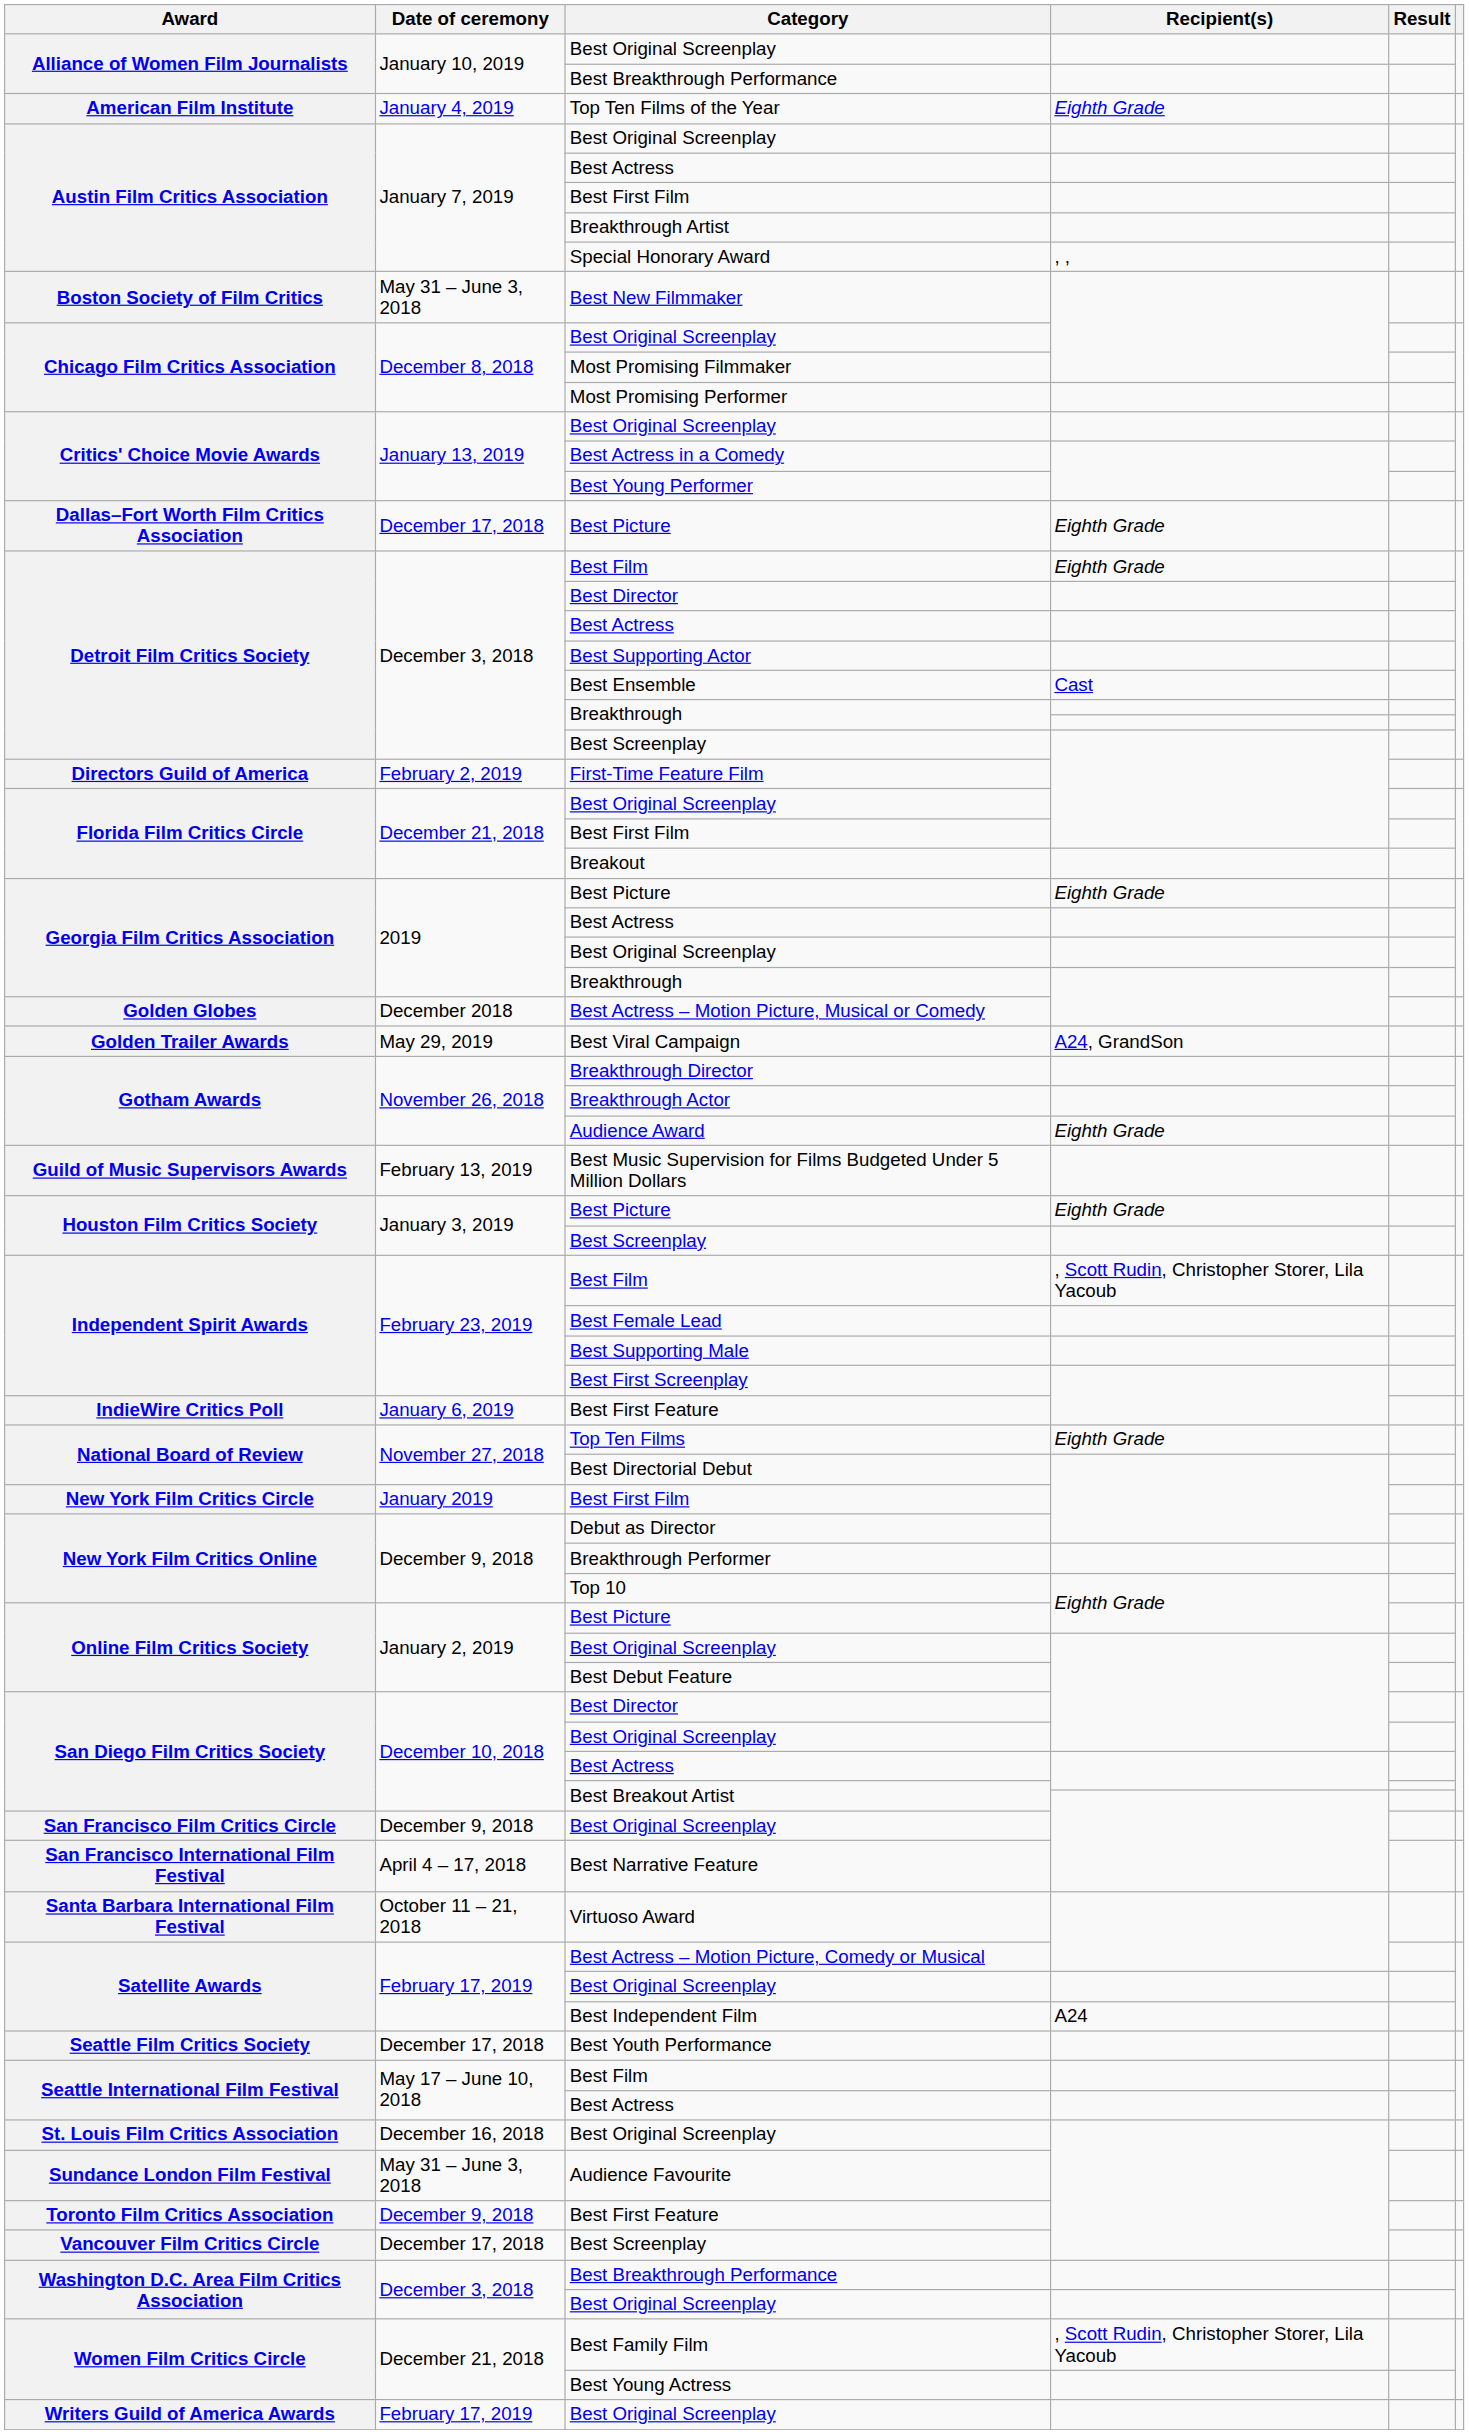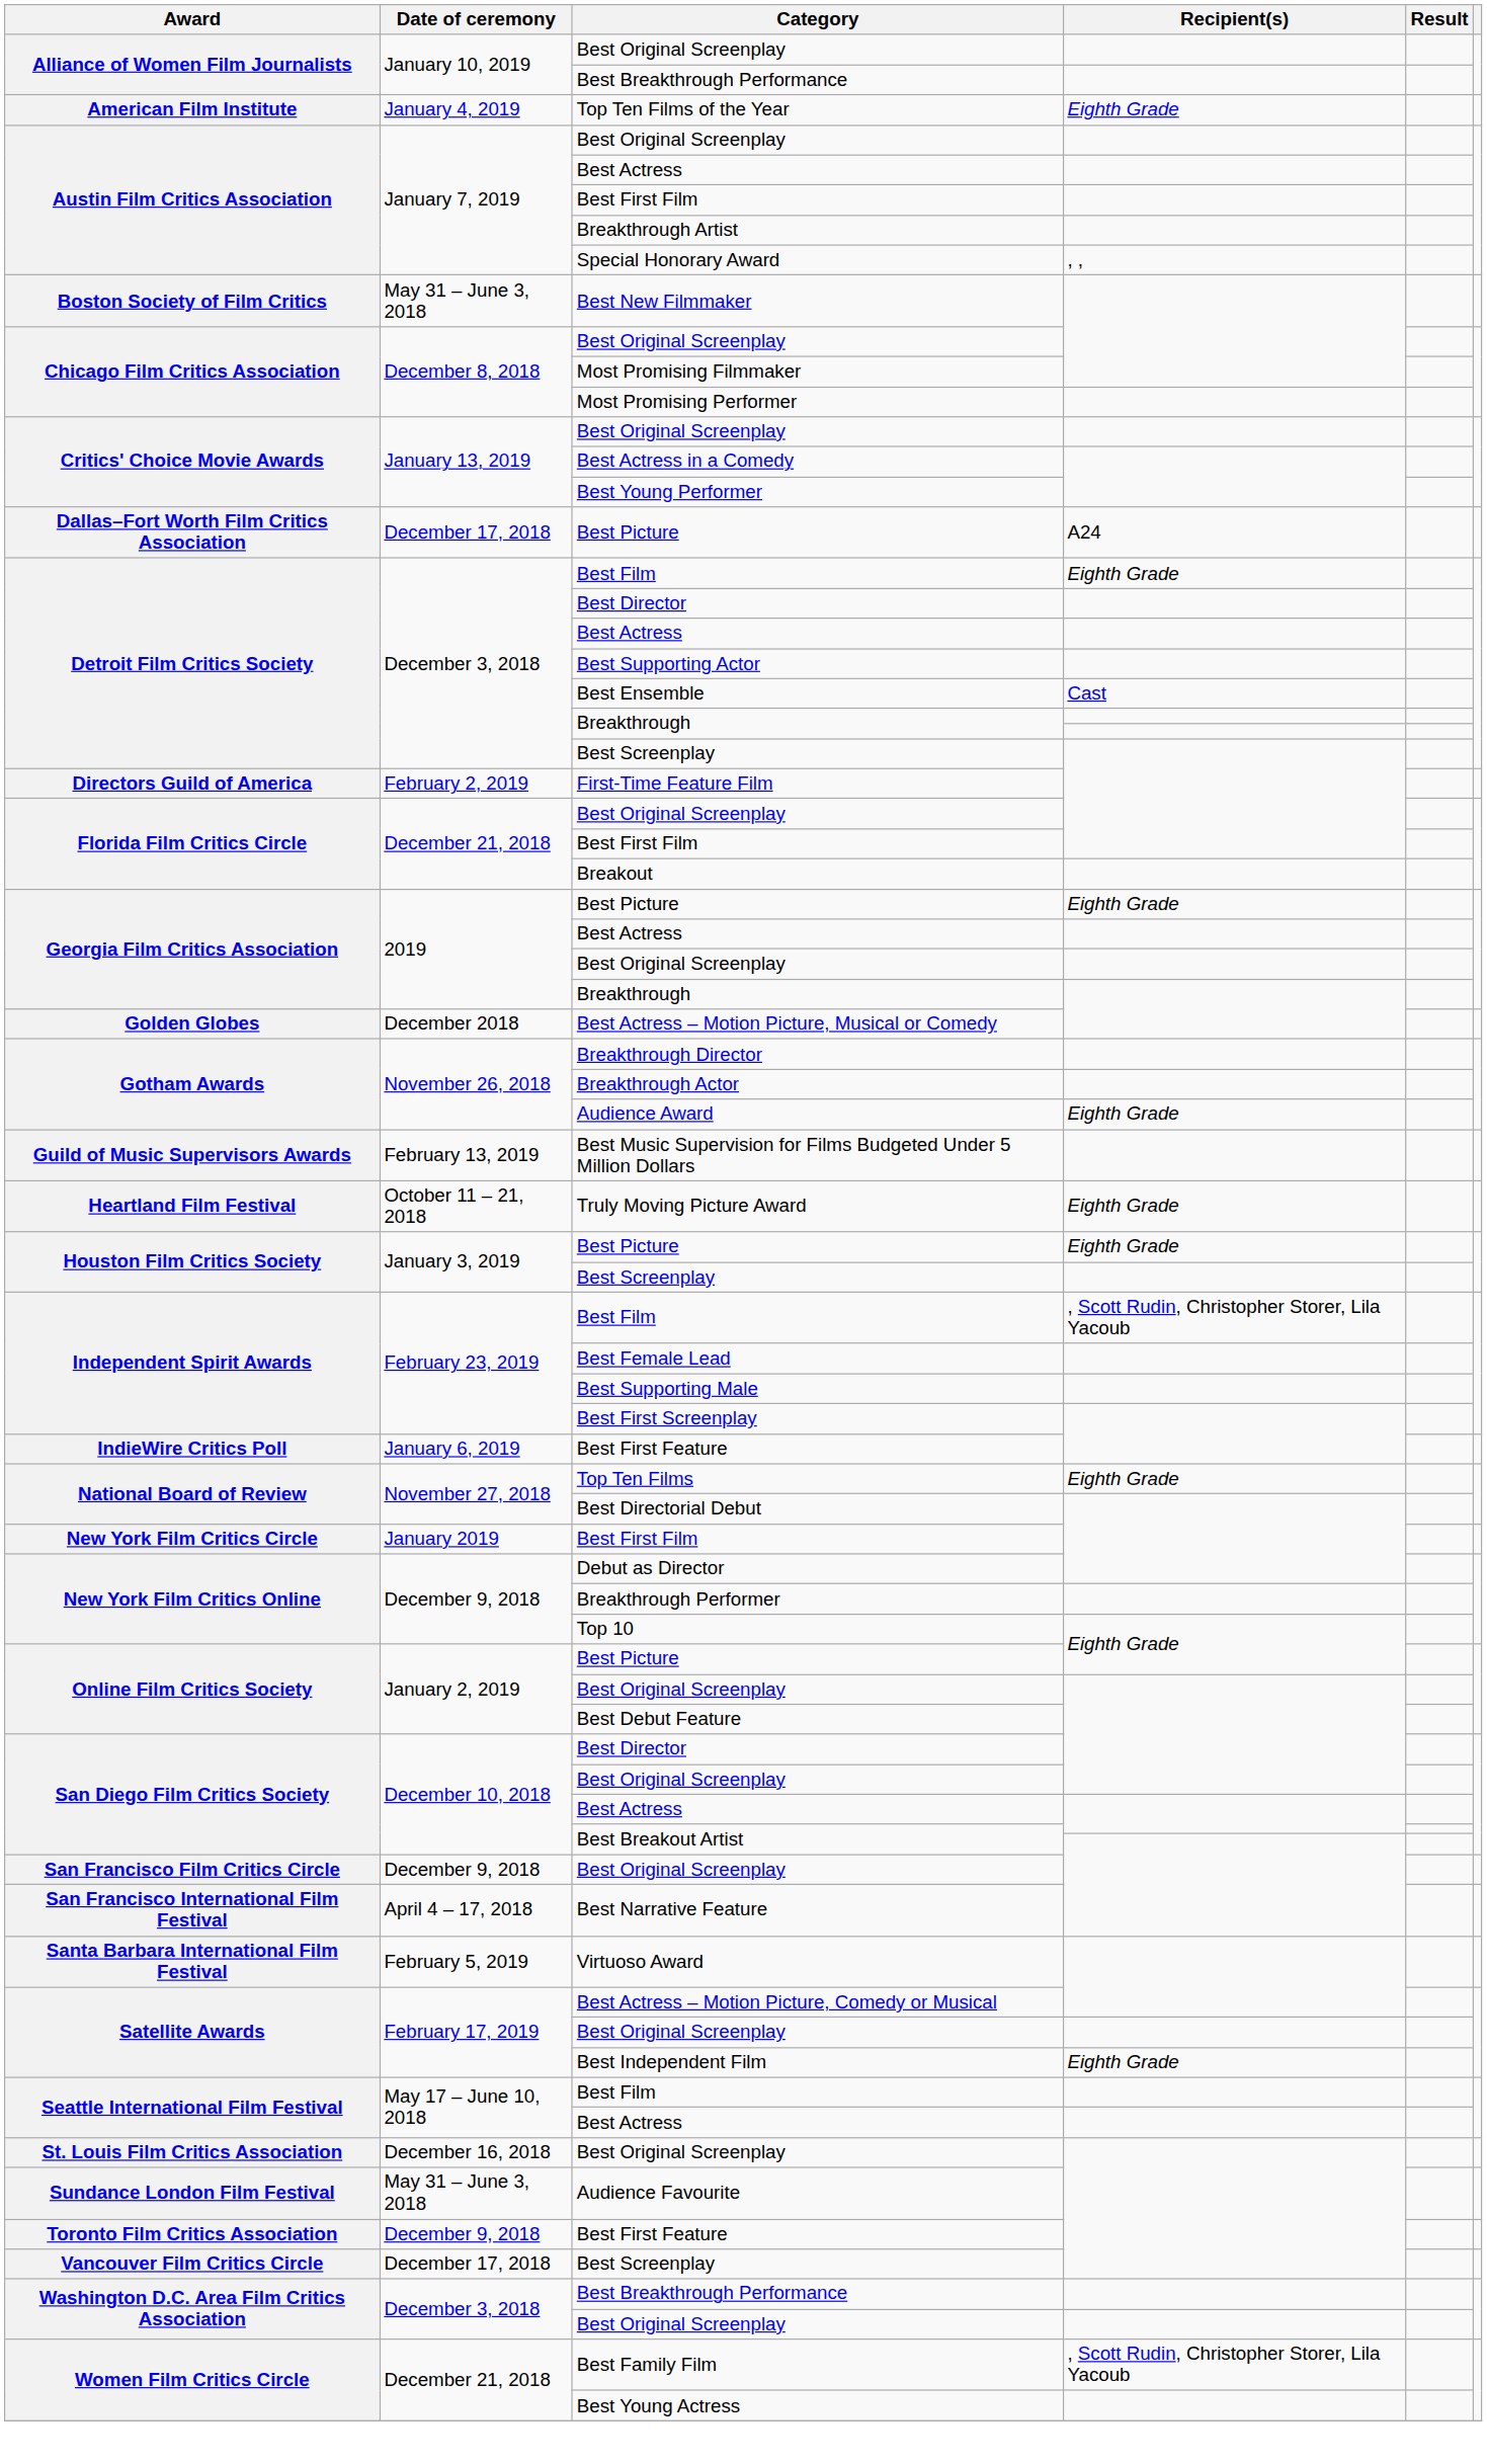Dallas–Fort Worth Film Critics Association / Best Picture | Recipient(s): Eighth Grade -> A24
- row: Golden Trailer Awards | May 29, 2019 | Best Viral Campaign | A24, GrandSon
+ row: Heartland Film Festival | October 11 – 21, 2018 | Truly Moving Picture Award | Eighth Grade
Virtuoso Award | Date of ceremony: October 11 – 21, 2018 -> February 5, 2019
Best Independent Film | Recipient(s): A24 -> Eighth Grade
- row: Seattle Film Critics Society | December 17, 2018 | Best Youth Performance
- row: Writers Guild of America Awards | February 17, 2019 | Best Original Screenplay
